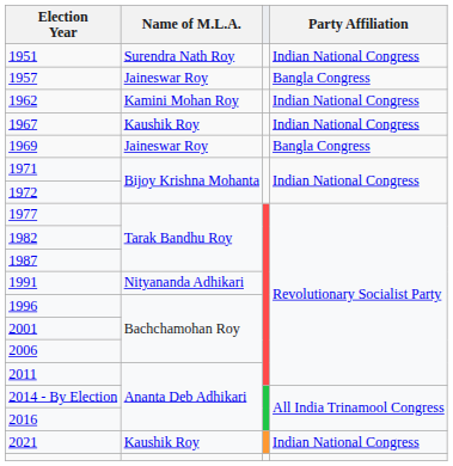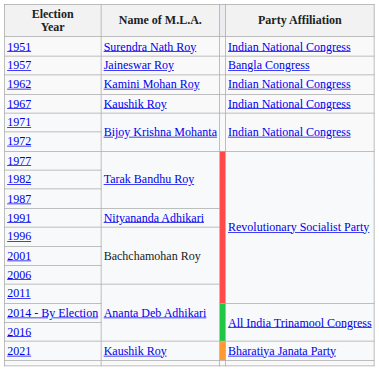- row: 1969 | Jaineswar Roy | Bangla Congress
2021 | Party Affiliation: Indian National Congress -> Bharatiya Janata Party
